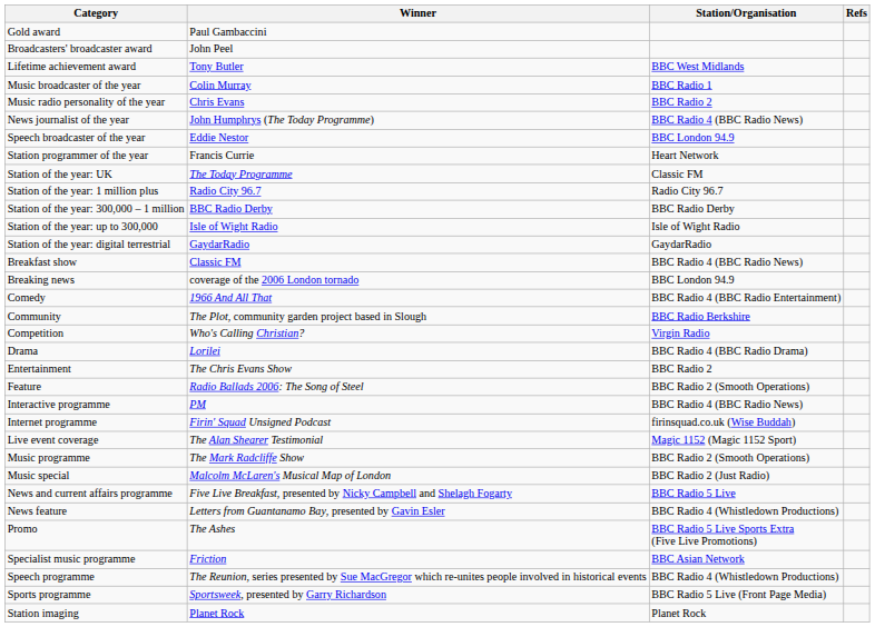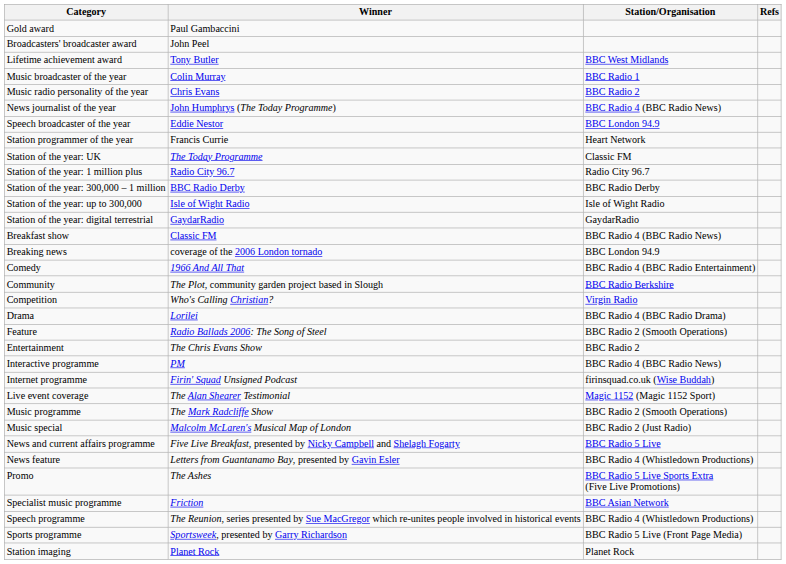rows swapped: Entertainment <-> Feature
